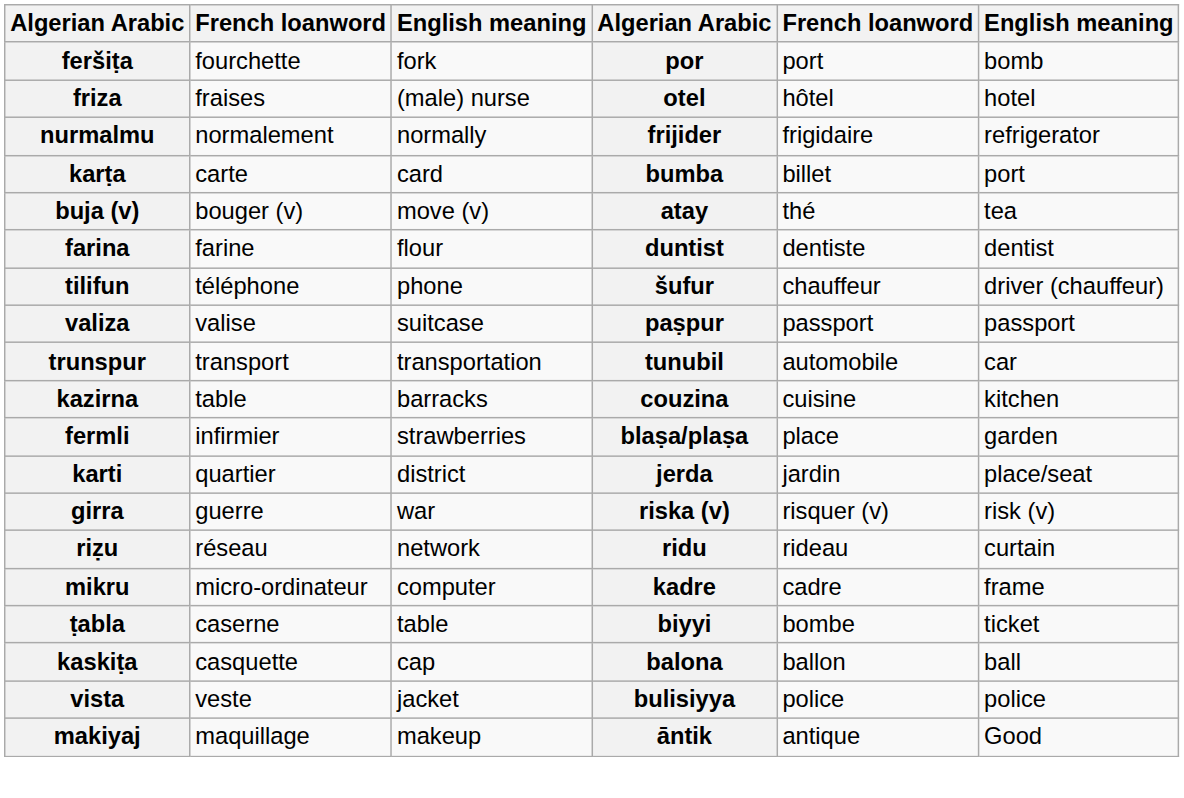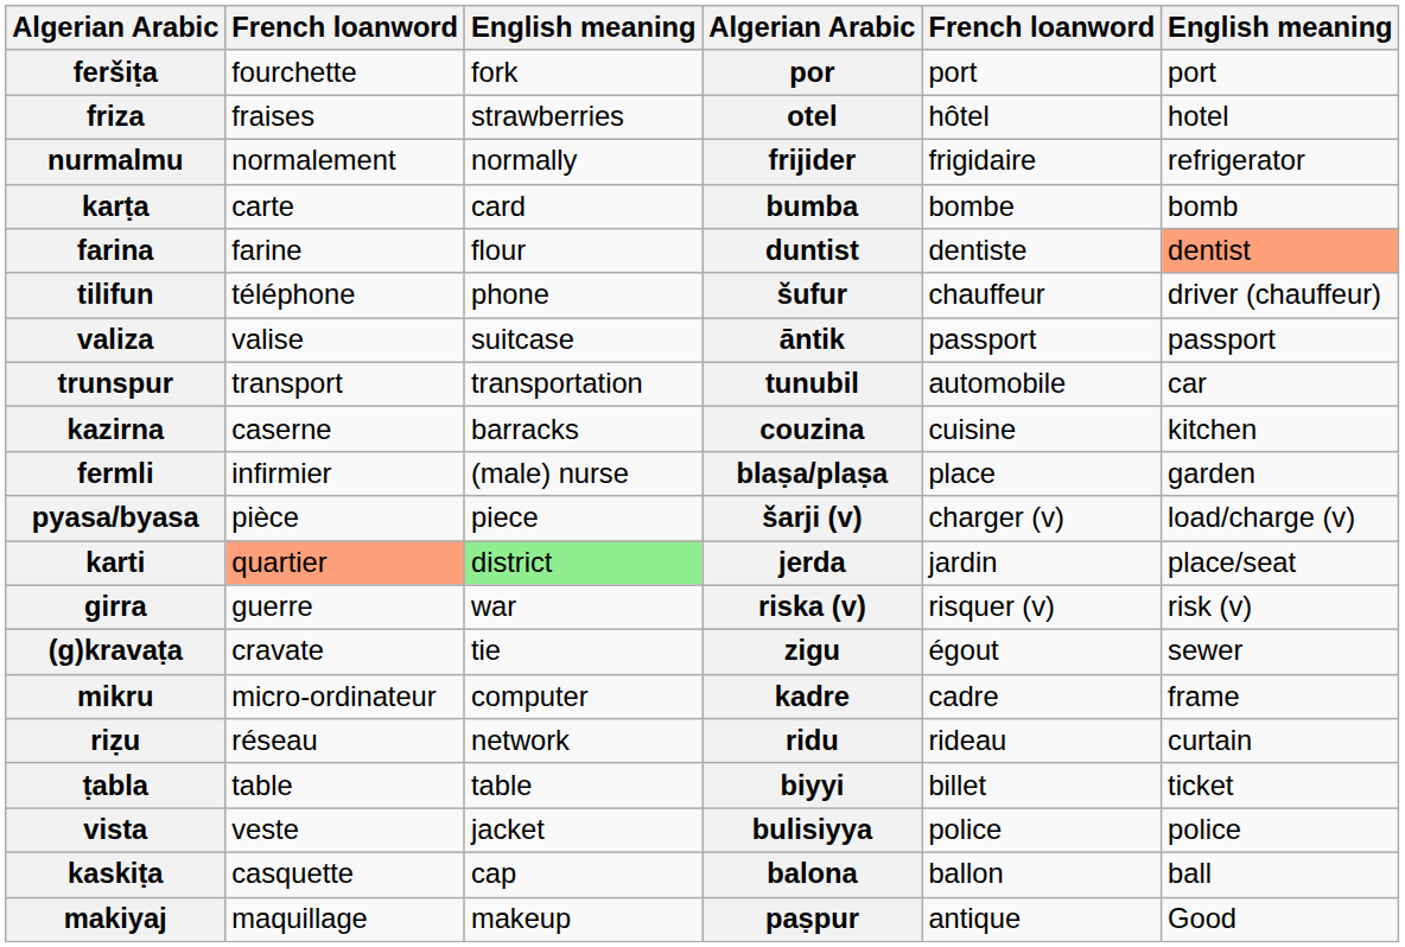feršiṭa | column 6: bomb -> port
friza | column 3: (male) nurse -> strawberries
karṭa | column 5: billet -> bombe
karṭa | column 6: port -> bomb
- row: buja (v) | bouger (v) | move (v) | atay | thé | tea
farina | column 6: no background -> lightsalmon background
valiza | column 4: paṣpur -> āntik
kazirna | column 2: table -> caserne
fermli | column 3: strawberries -> (male) nurse
+ row: pyasa/byasa | pièce | piece | šarji (v) | charger (v) | load/charge (v)
karti | column 2: no background -> lightsalmon background
karti | column 3: no background -> lightgreen background
+ row: (g)kravaṭa | cravate | tie | zigu | égout | sewer
rows swapped: mikru <-> riẓu
ṭabla | column 2: caserne -> table
ṭabla | column 5: bombe -> billet
rows swapped: vista <-> kaskiṭa
makiyaj | column 4: āntik -> paṣpur
